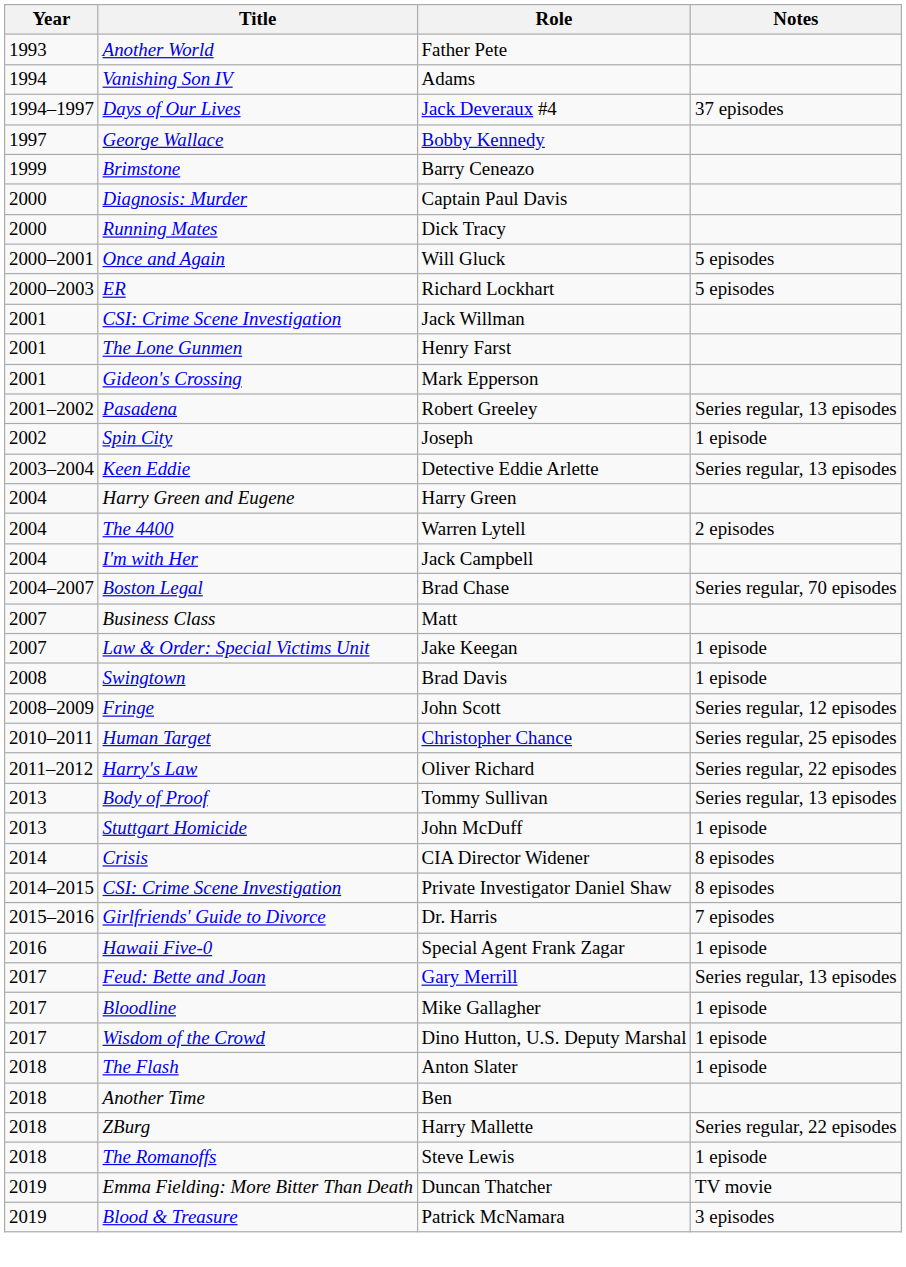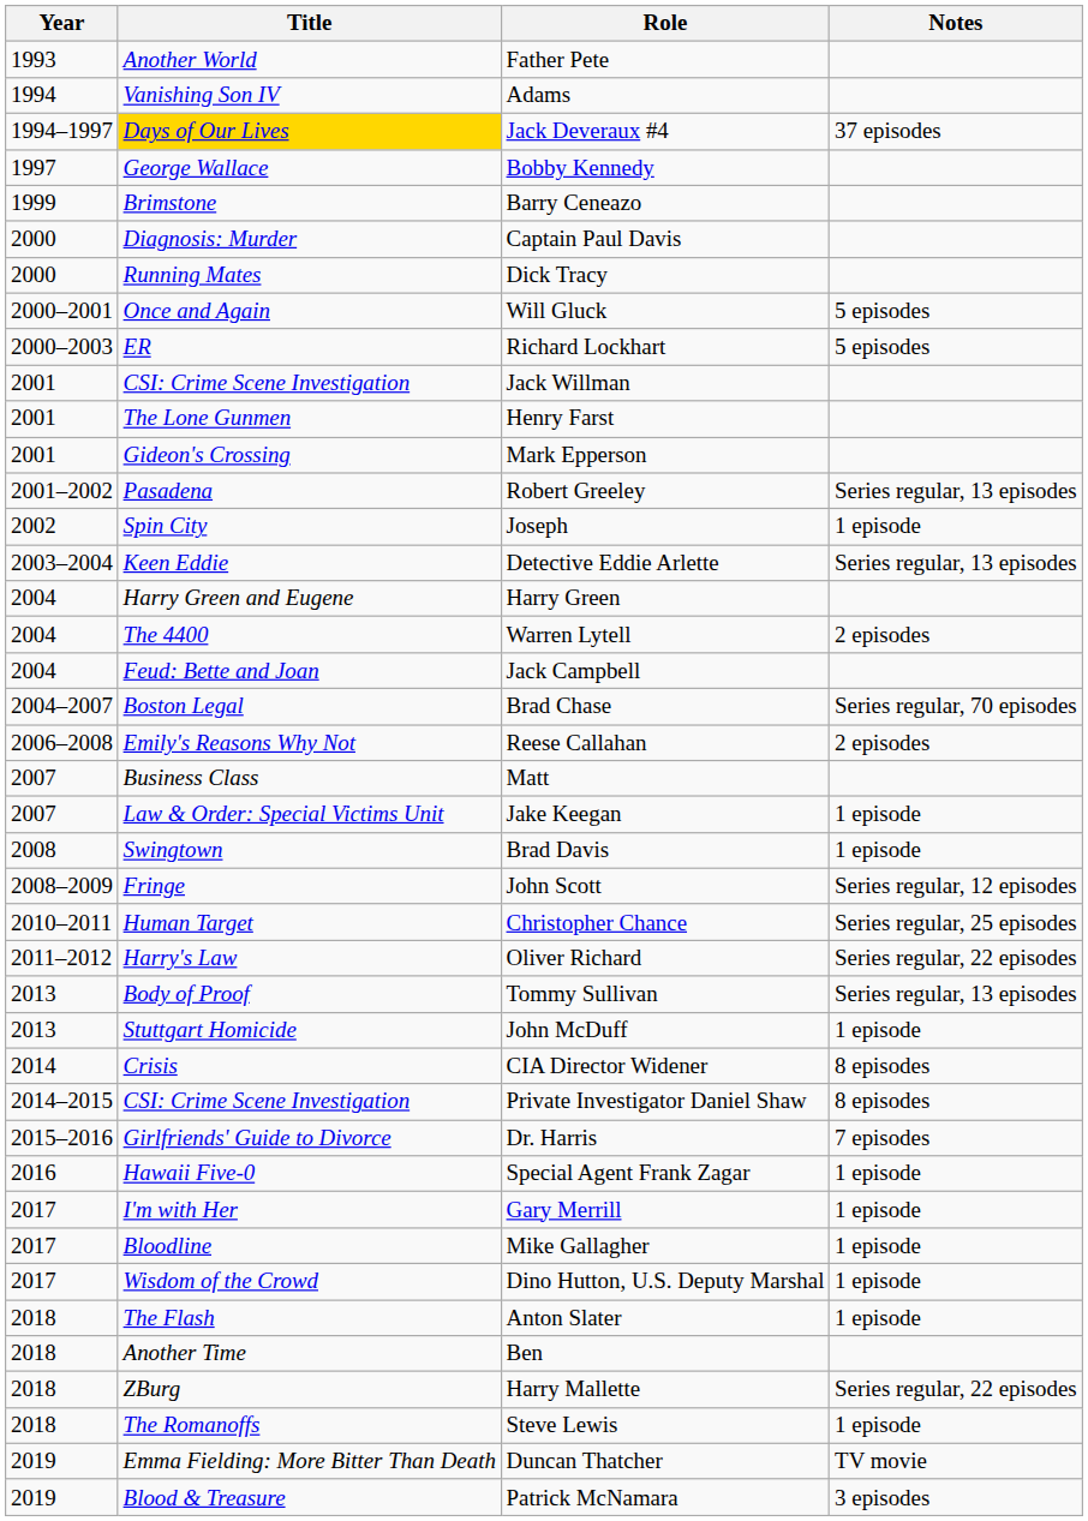Jack Deveraux #4 | Title: no background -> gold background
Jack Campbell | Title: I'm with Her -> Feud: Bette and Joan
+ row: 2006–2008 | Emily's Reasons Why Not | Reese Callahan | 2 episodes
Gary Merrill | Title: Feud: Bette and Joan -> I'm with Her
Gary Merrill | Notes: Series regular, 13 episodes -> 1 episode
